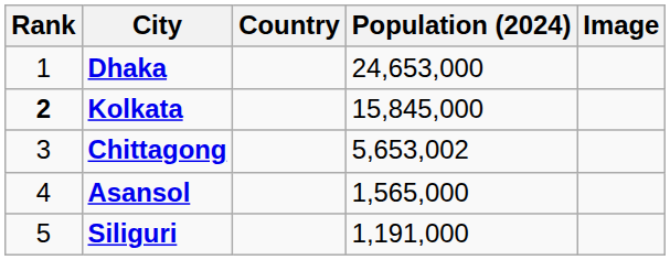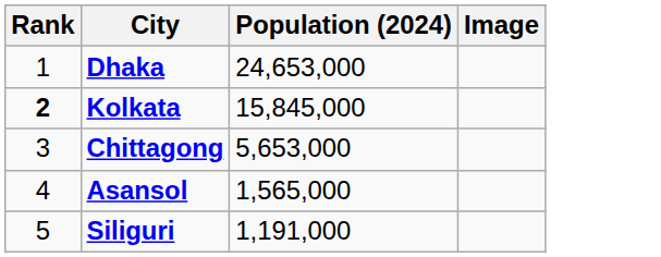- column: Country
Chittagong | Population (2024): 5,653,002 -> 5,653,000
